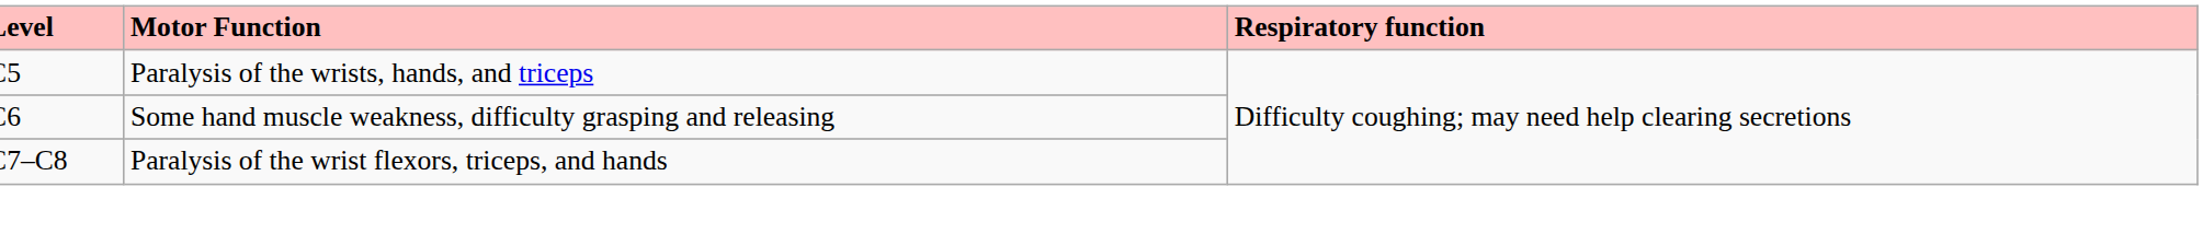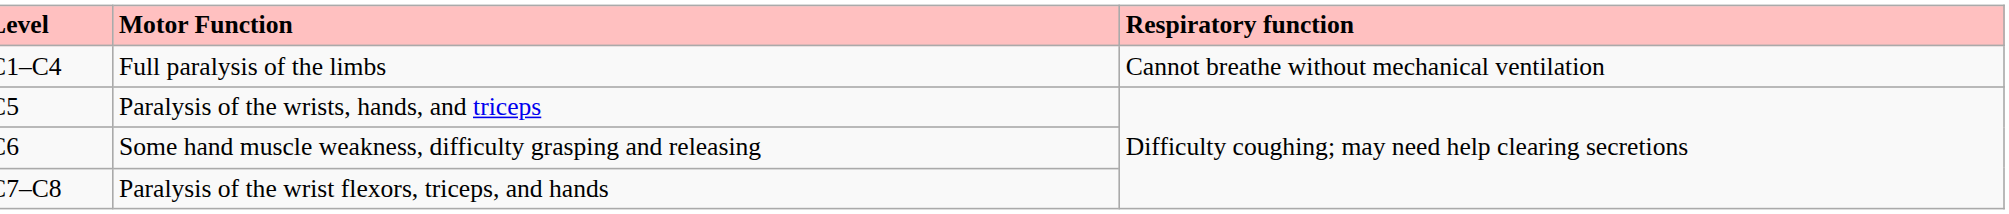+ row: C1–C4 | Full paralysis of the limbs | Cannot breathe without mechanical ventilation
